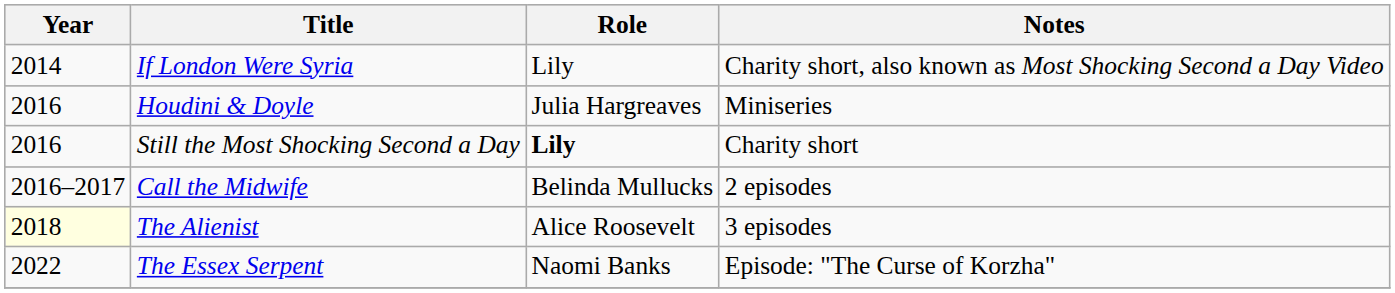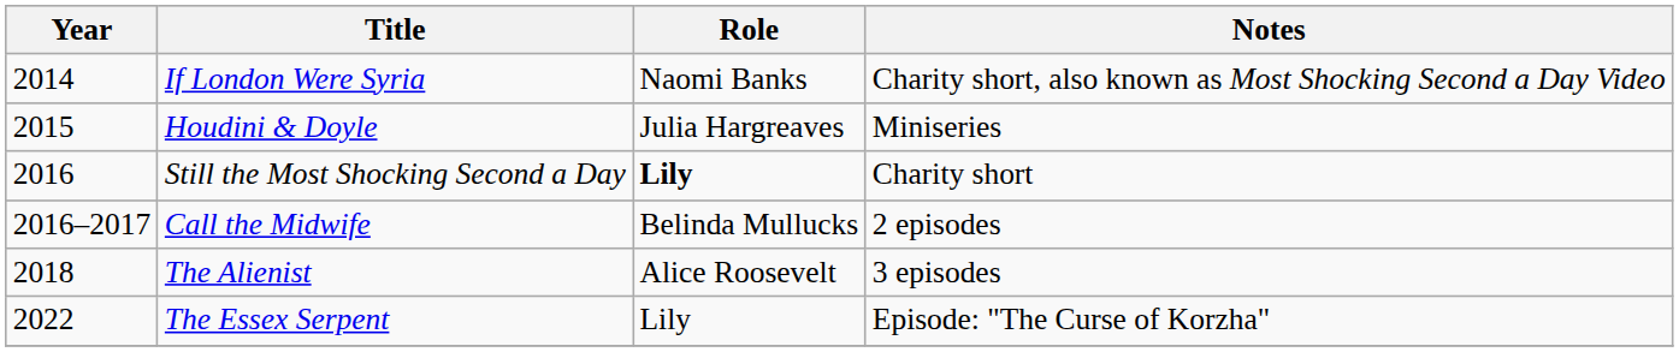If London Were Syria | Role: Lily -> Naomi Banks
Houdini & Doyle | Year: 2016 -> 2015
The Alienist | Year: lightyellow background -> no background
The Essex Serpent | Role: Naomi Banks -> Lily
